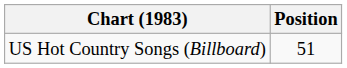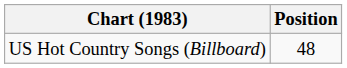US Hot Country Songs (Billboard) | Position: 51 -> 48
